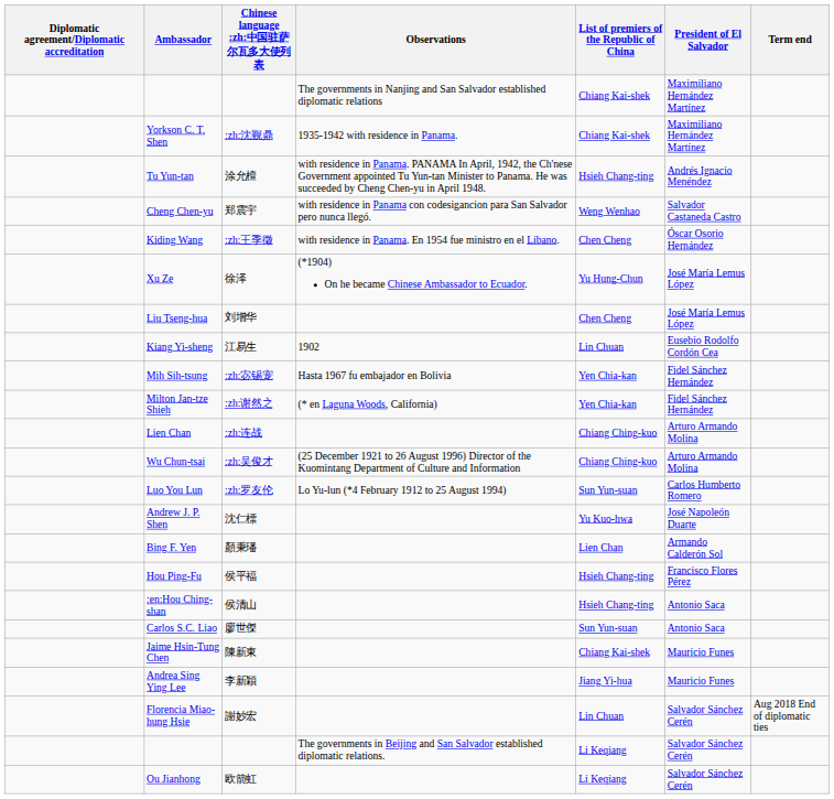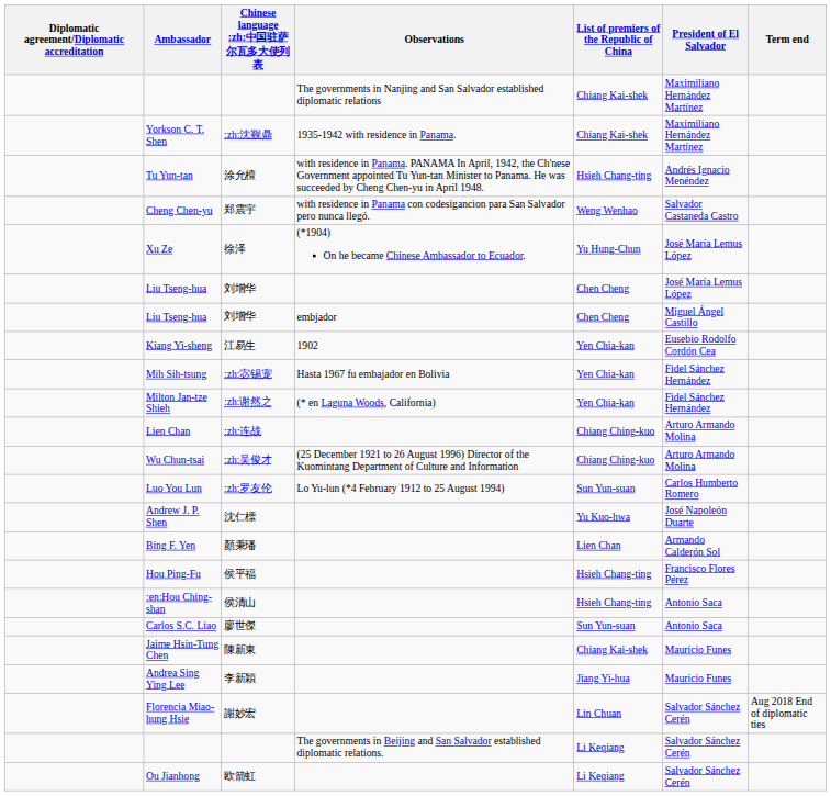- row: Kiding Wang | :zh:王季徵 | with residence in Panama. En 1954 fue ministro en el Líbano. | Chen Cheng | Óscar Osorio Hernández
+ row: Liu Tseng-hua | 刘增华 | embjador | Chen Cheng | Miguel Ángel Castillo
Kiang Yi-sheng | List of premiers of the Republic of China: Lin Chuan -> Yen Chia-kan
